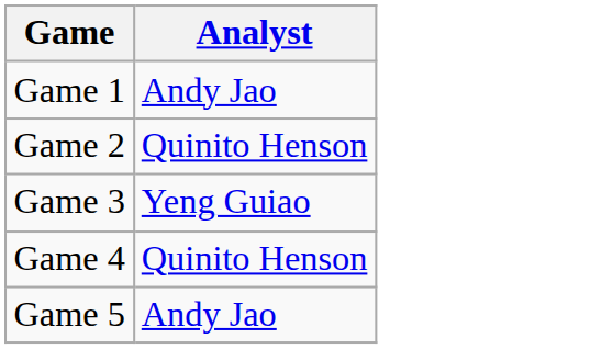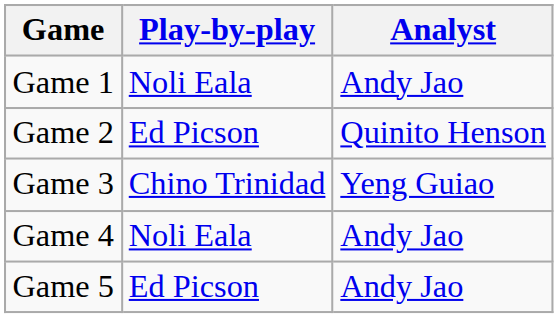+ column: Play-by-play | Noli Eala | Ed Picson | Chino Trinidad | Noli Eala | Ed Picson
Game 4 | Analyst: Quinito Henson -> Andy Jao
